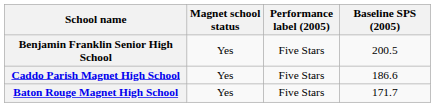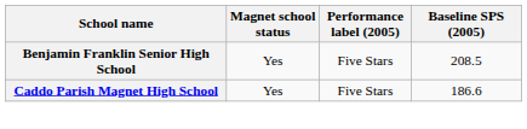Benjamin Franklin Senior High School | Baseline SPS (2005): 200.5 -> 208.5
- row: Baton Rouge Magnet High School | Yes | Five Stars | 171.7
